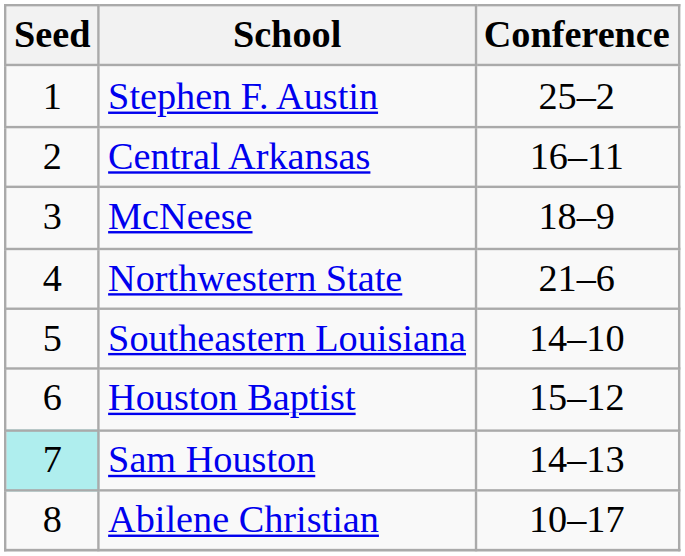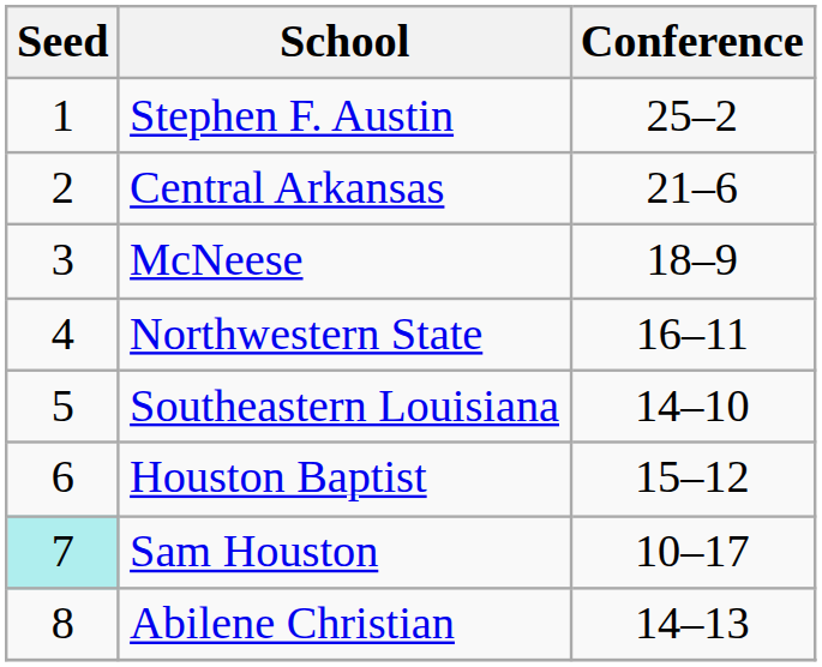Central Arkansas | Conference: 16–11 -> 21–6
Northwestern State | Conference: 21–6 -> 16–11
Sam Houston | Conference: 14–13 -> 10–17
Abilene Christian | Conference: 10–17 -> 14–13
